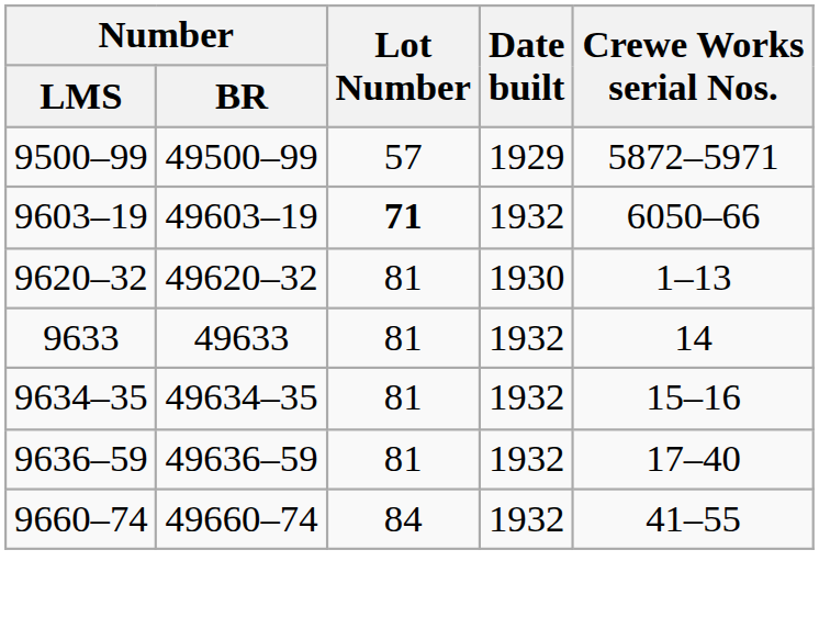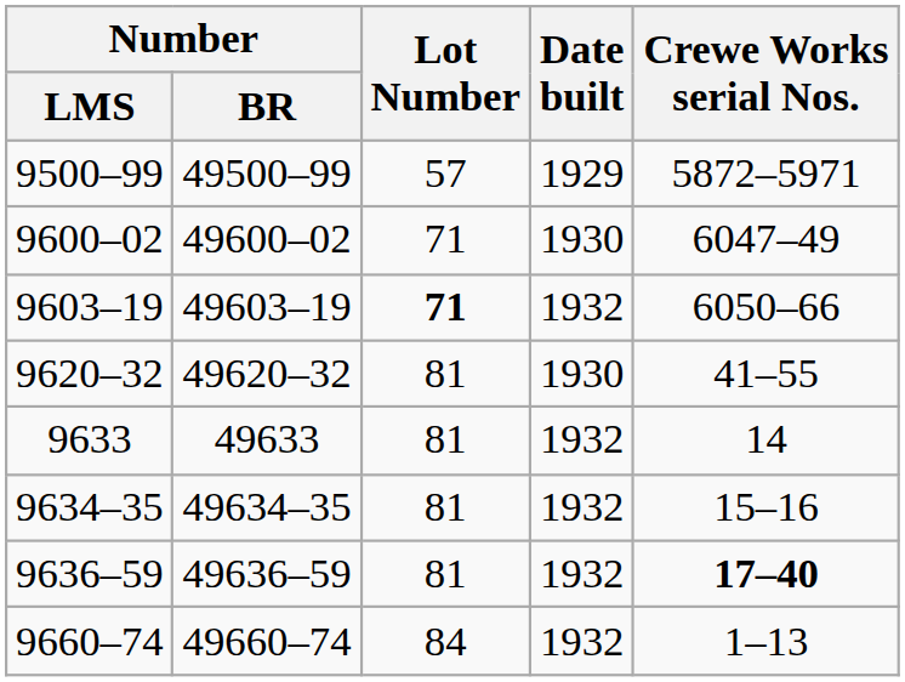+ row: 9600–02 | 49600–02 | 71 | 1930 | 6047–49
9620–32 | Crewe Works serial Nos.: 1–13 -> 41–55
9636–59 | Crewe Works serial Nos.: normal -> bold
9660–74 | Crewe Works serial Nos.: 41–55 -> 1–13
